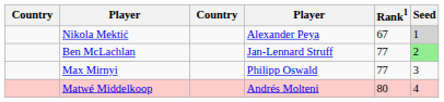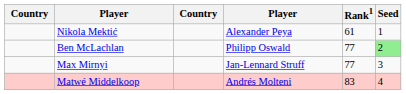Nikola Mektić | Rank1: 67 -> 61
Nikola Mektić | Seed: lightgrey background -> no background
Ben McLachlan | column 4: Jan-Lennard Struff -> Philipp Oswald
Max Mirnyi | column 4: Philipp Oswald -> Jan-Lennard Struff
Matwé Middelkoop | Rank1: 80 -> 83
